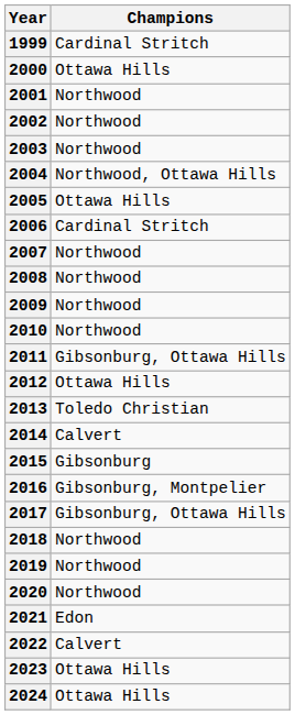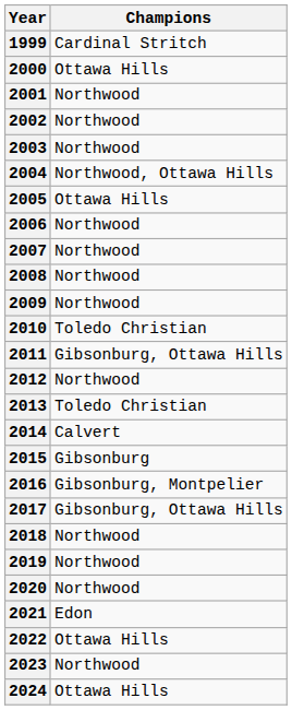2006 | Champions: Cardinal Stritch -> Northwood
2010 | Champions: Northwood -> Toledo Christian
2012 | Champions: Ottawa Hills -> Northwood
2022 | Champions: Calvert -> Ottawa Hills
2023 | Champions: Ottawa Hills -> Northwood
